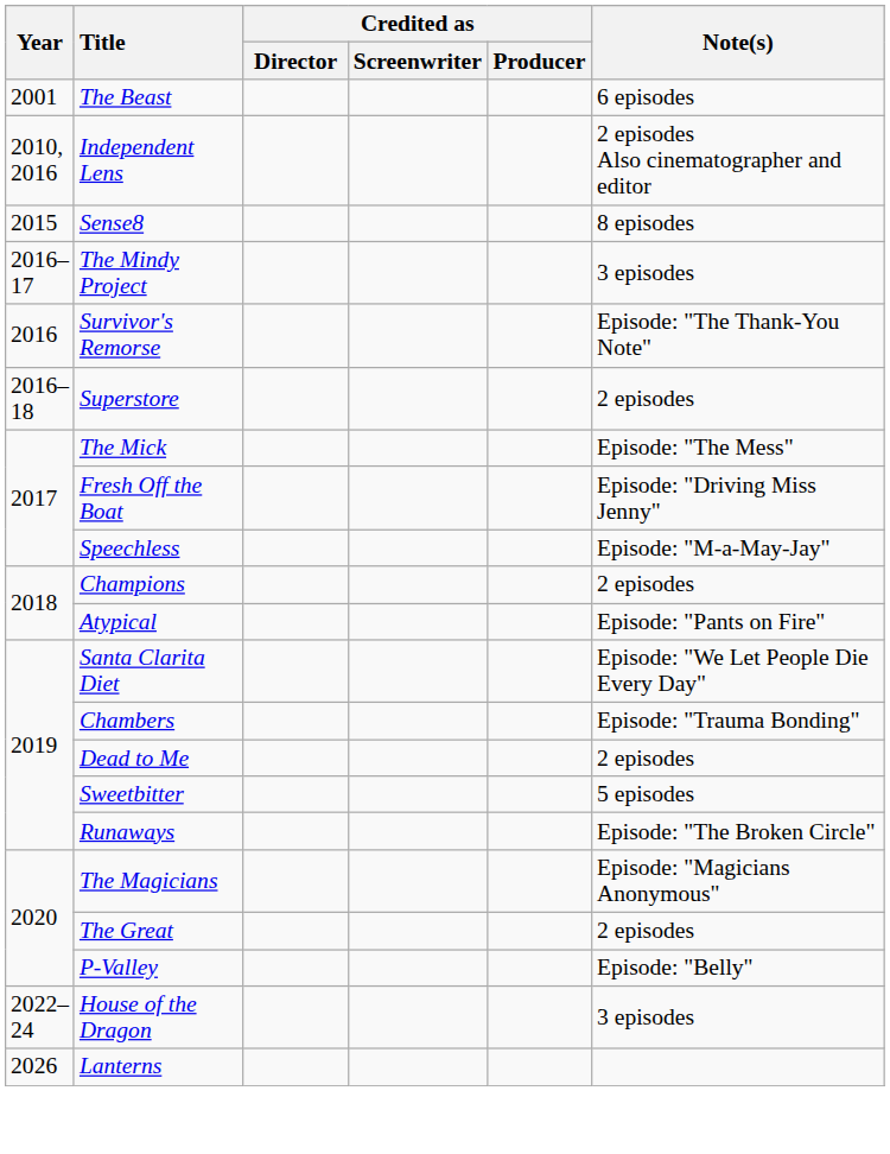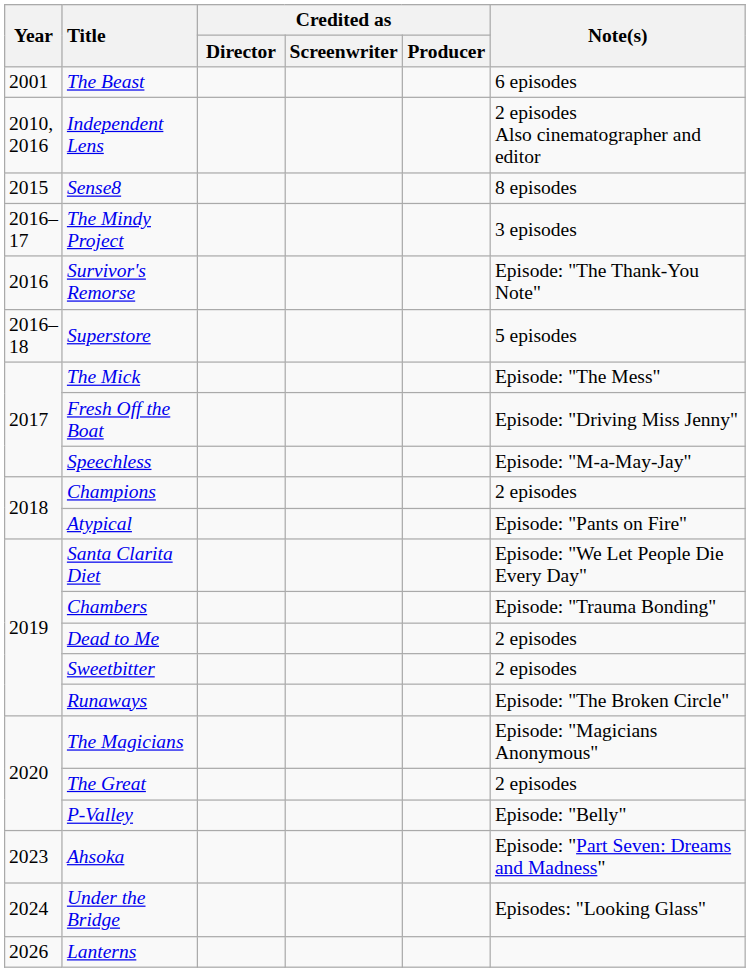Superstore | Note(s): 2 episodes -> 5 episodes
Sweetbitter | Note(s): 5 episodes -> 2 episodes
- row: 2022–24 | House of the Dragon | 3 episodes
+ row: 2023 | Ahsoka | Episode: "Part Seven: Dreams and Madness"
+ row: 2024 | Under the Bridge | Episodes: "Looking Glass"
